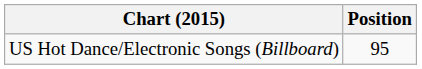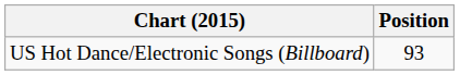US Hot Dance/Electronic Songs (Billboard) | Position: 95 -> 93
